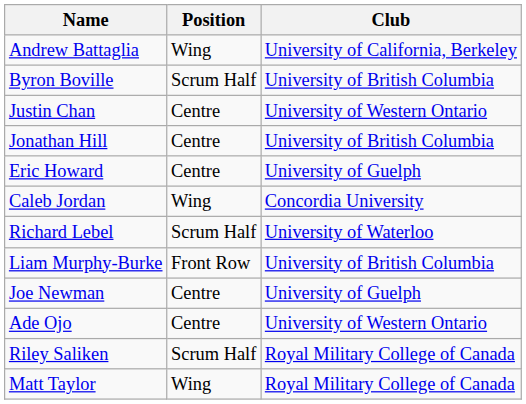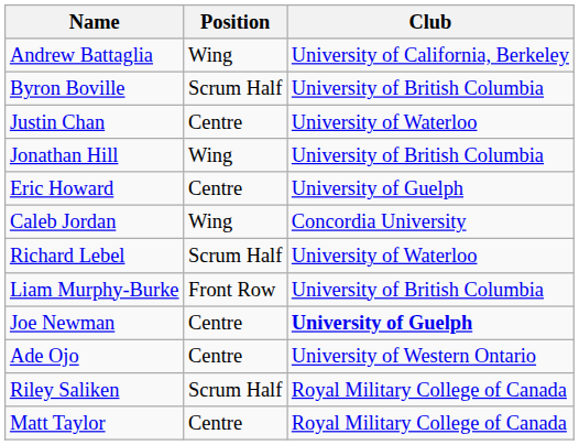Justin Chan | Club: University of Western Ontario -> University of Waterloo
Jonathan Hill | Position: Centre -> Wing
Joe Newman | Club: normal -> bold
Matt Taylor | Position: Wing -> Centre
